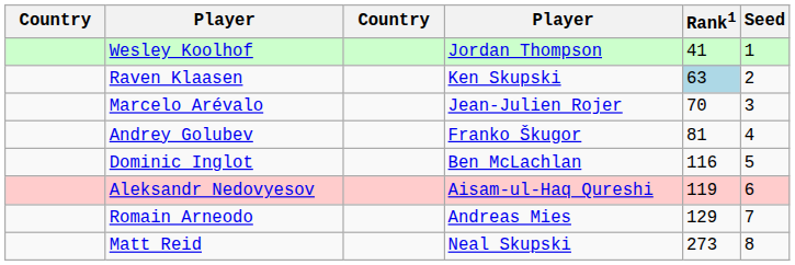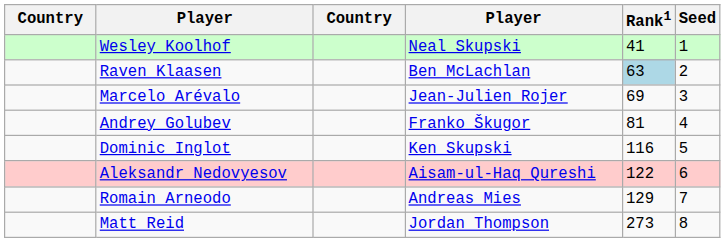Wesley Koolhof | column 4: Jordan Thompson -> Neal Skupski
Raven Klaasen | column 4: Ken Skupski -> Ben McLachlan
Marcelo Arévalo | Rank1: 70 -> 69
Dominic Inglot | column 4: Ben McLachlan -> Ken Skupski
Aleksandr Nedovyesov | Rank1: 119 -> 122
Matt Reid | column 4: Neal Skupski -> Jordan Thompson
